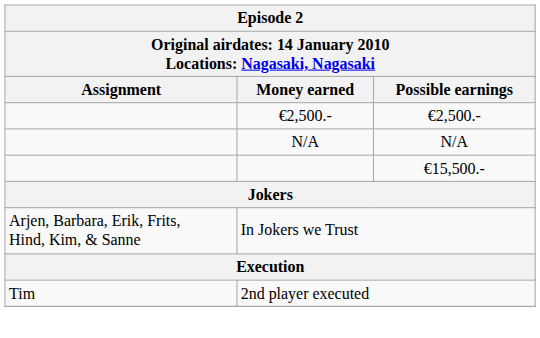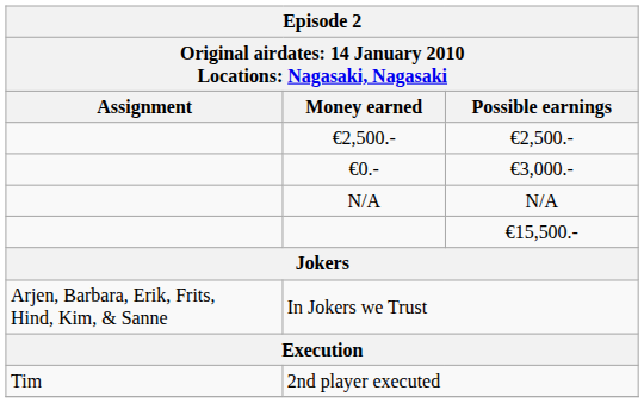+ row: €0.- | €3,000.-
